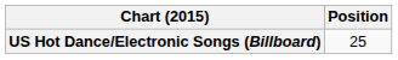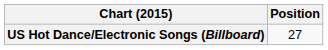US Hot Dance/Electronic Songs (Billboard) | Position: 25 -> 27
